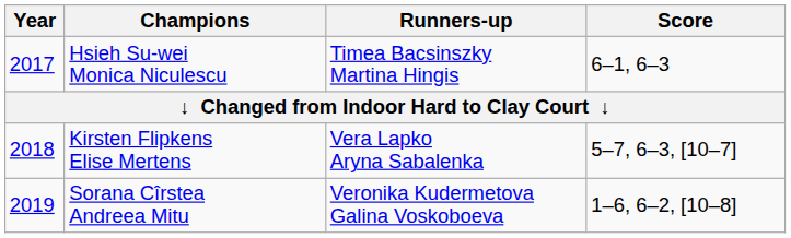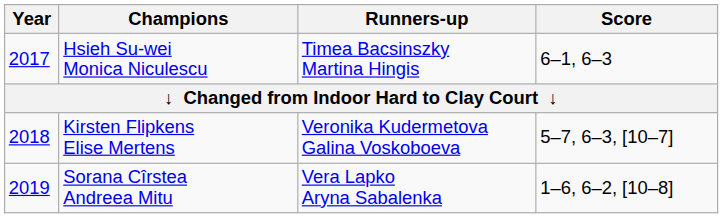Kirsten Flipkens Elise Mertens | Runners-up: Vera Lapko Aryna Sabalenka -> Veronika Kudermetova Galina Voskoboeva
Sorana Cîrstea Andreea Mitu | Runners-up: Veronika Kudermetova Galina Voskoboeva -> Vera Lapko Aryna Sabalenka
